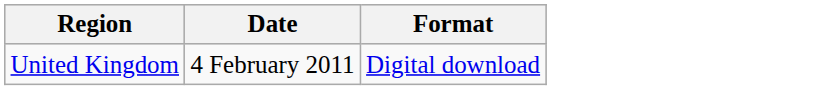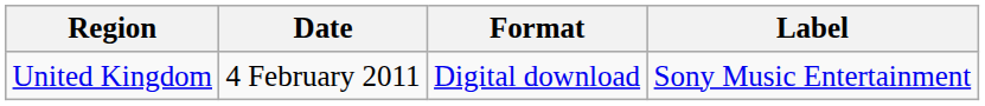+ column: Label | Sony Music Entertainment
